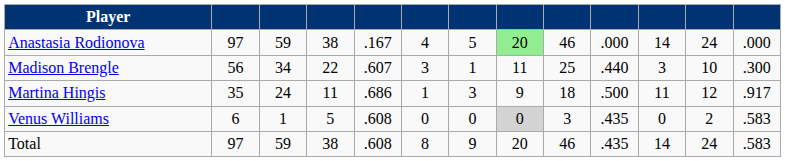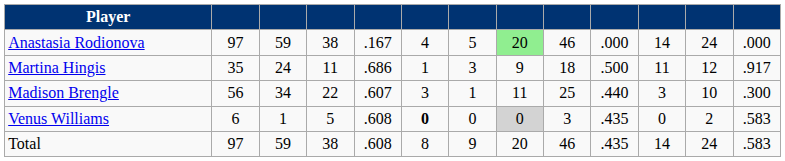rows swapped: Madison Brengle <-> Martina Hingis
Venus Williams | column 6: normal -> bold
